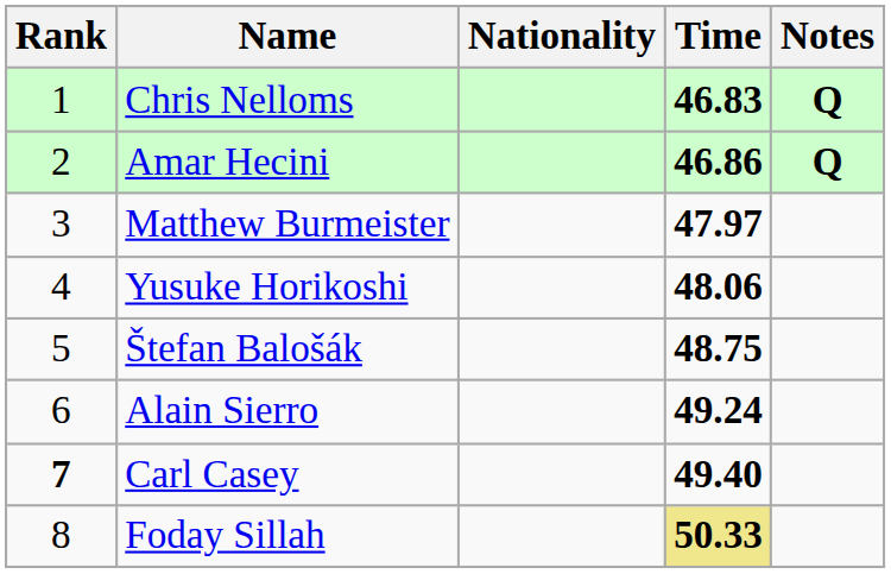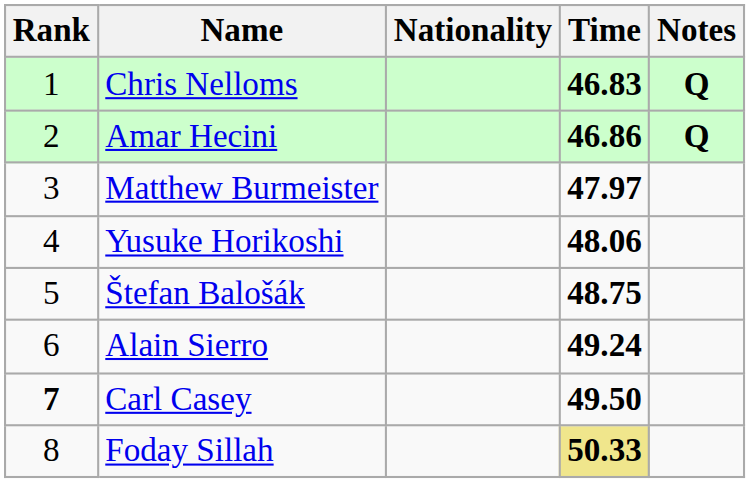Carl Casey | Time: 49.40 -> 49.50
